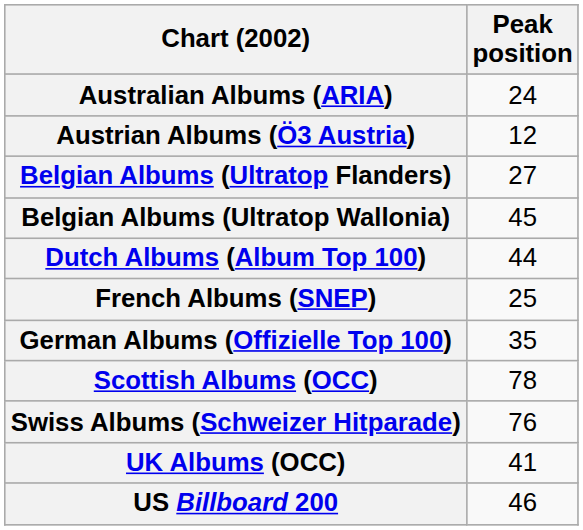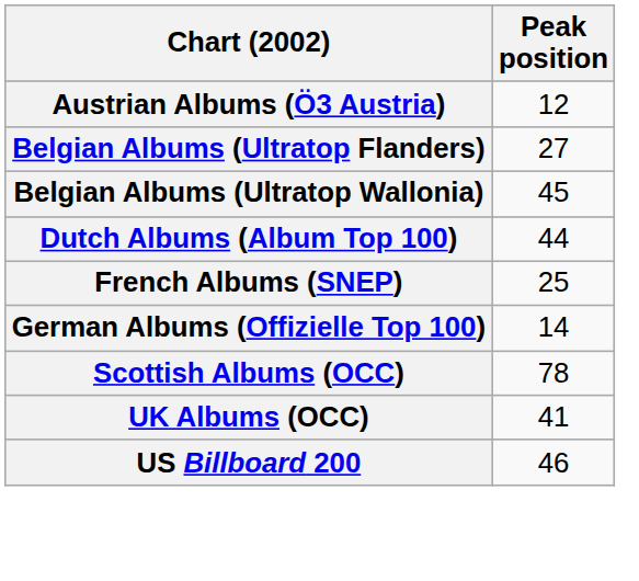- row: Australian Albums (ARIA) | 24
German Albums (Offizielle Top 100) | Peak position: 35 -> 14
- row: Swiss Albums (Schweizer Hitparade) | 76
